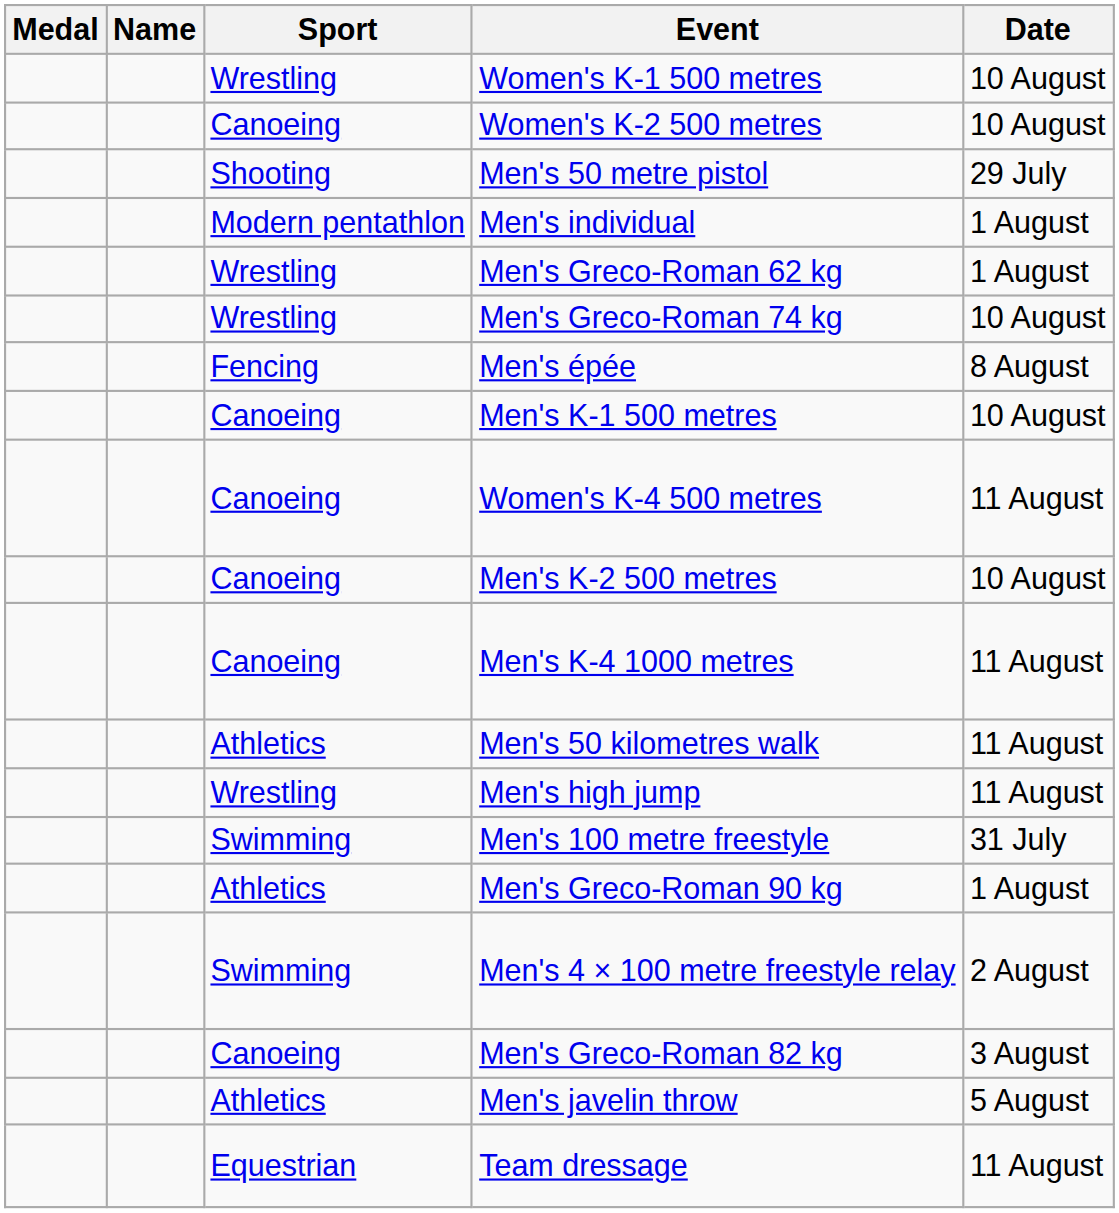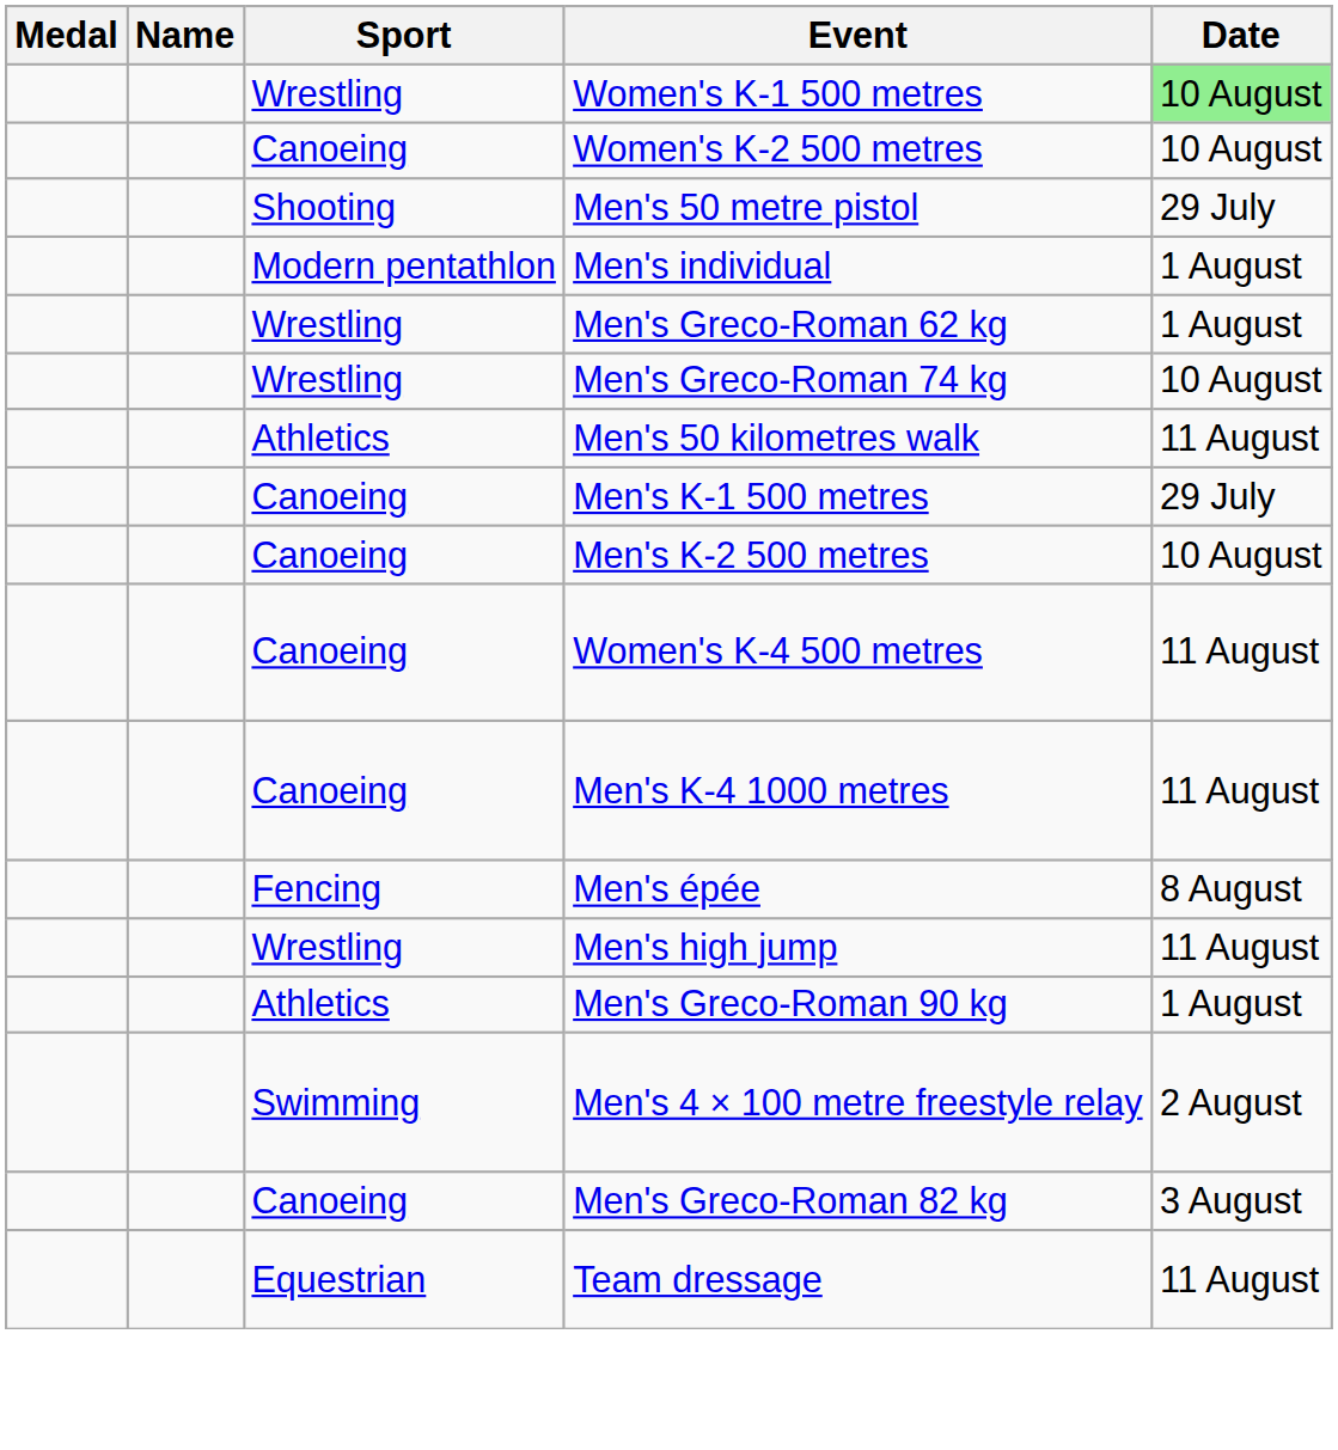Women's K-1 500 metres | Date: no background -> lightgreen background
rows swapped: Men's épée <-> Men's 50 kilometres walk
Men's K-1 500 metres | Date: 10 August -> 29 July
rows swapped: Men's K-2 500 metres <-> Women's K-4 500 metres
- row: Swimming | Men's 100 metre freestyle | 31 July
- row: Athletics | Men's javelin throw | 5 August
